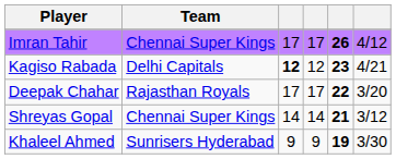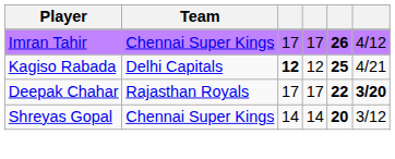Kagiso Rabada | column 5: 23 -> 25
Deepak Chahar | column 6: normal -> bold
Shreyas Gopal | column 5: 21 -> 20
- row: Khaleel Ahmed | Sunrisers Hyderabad | 9 | 9 | 19 | 3/30
